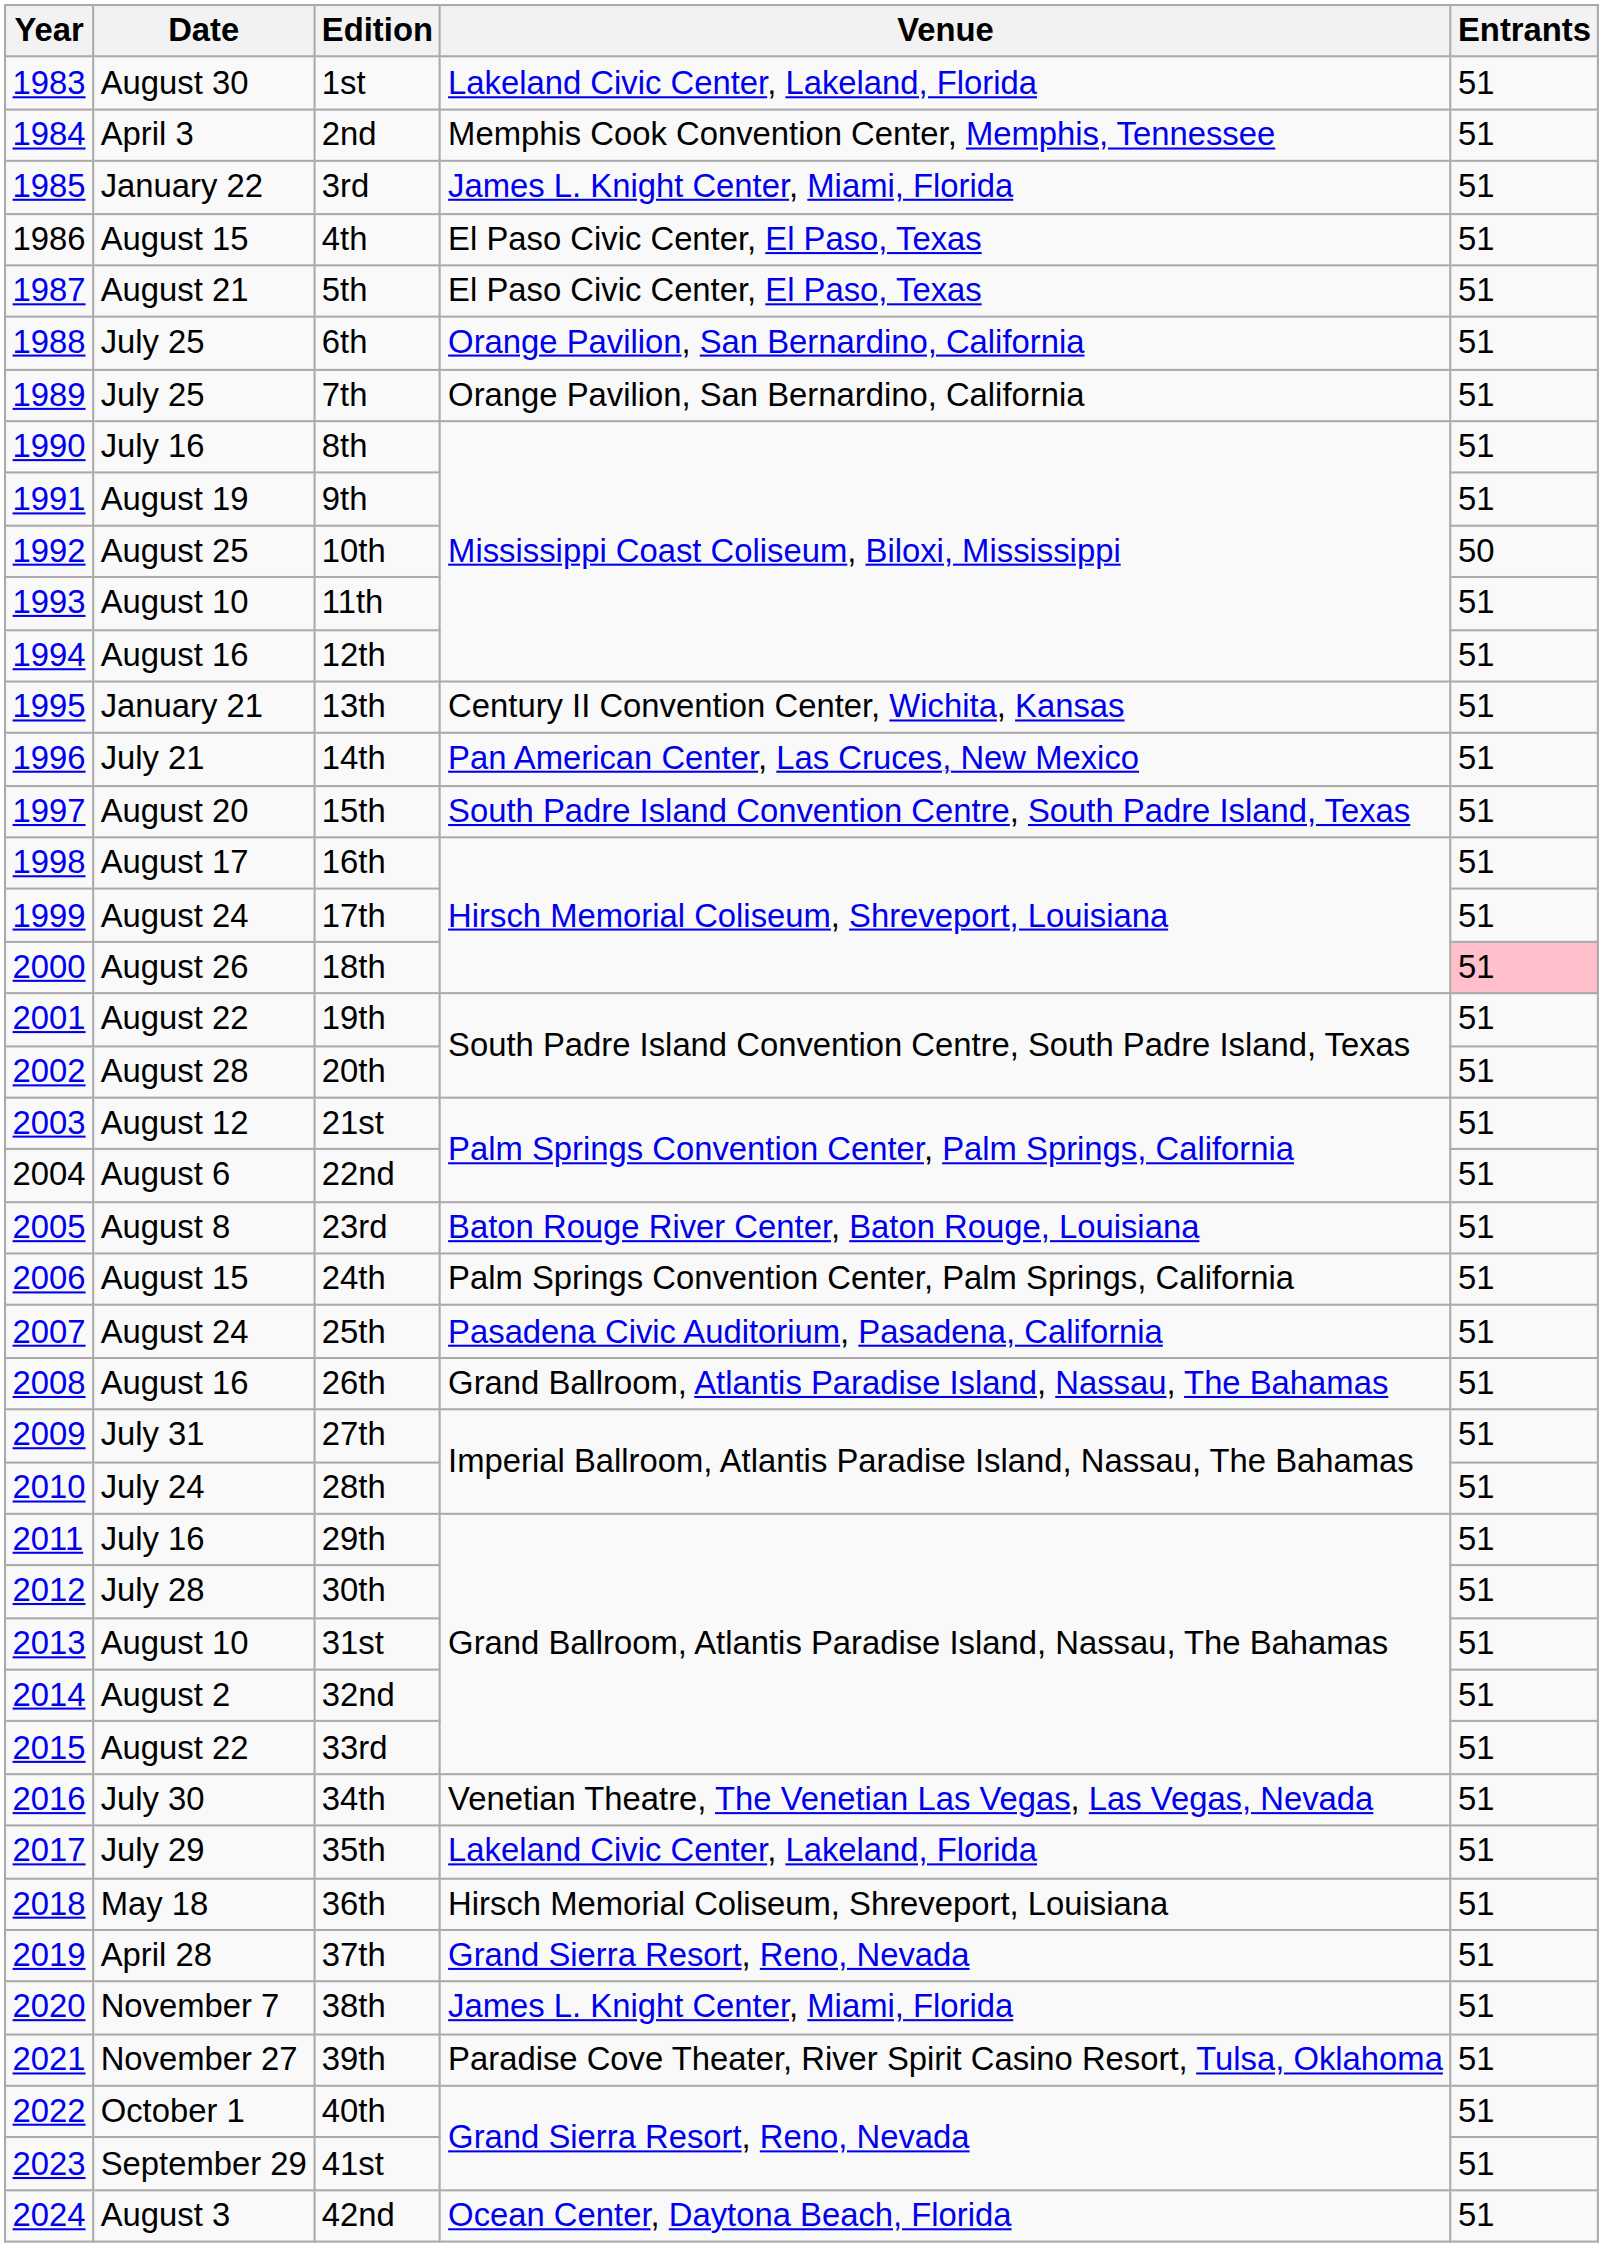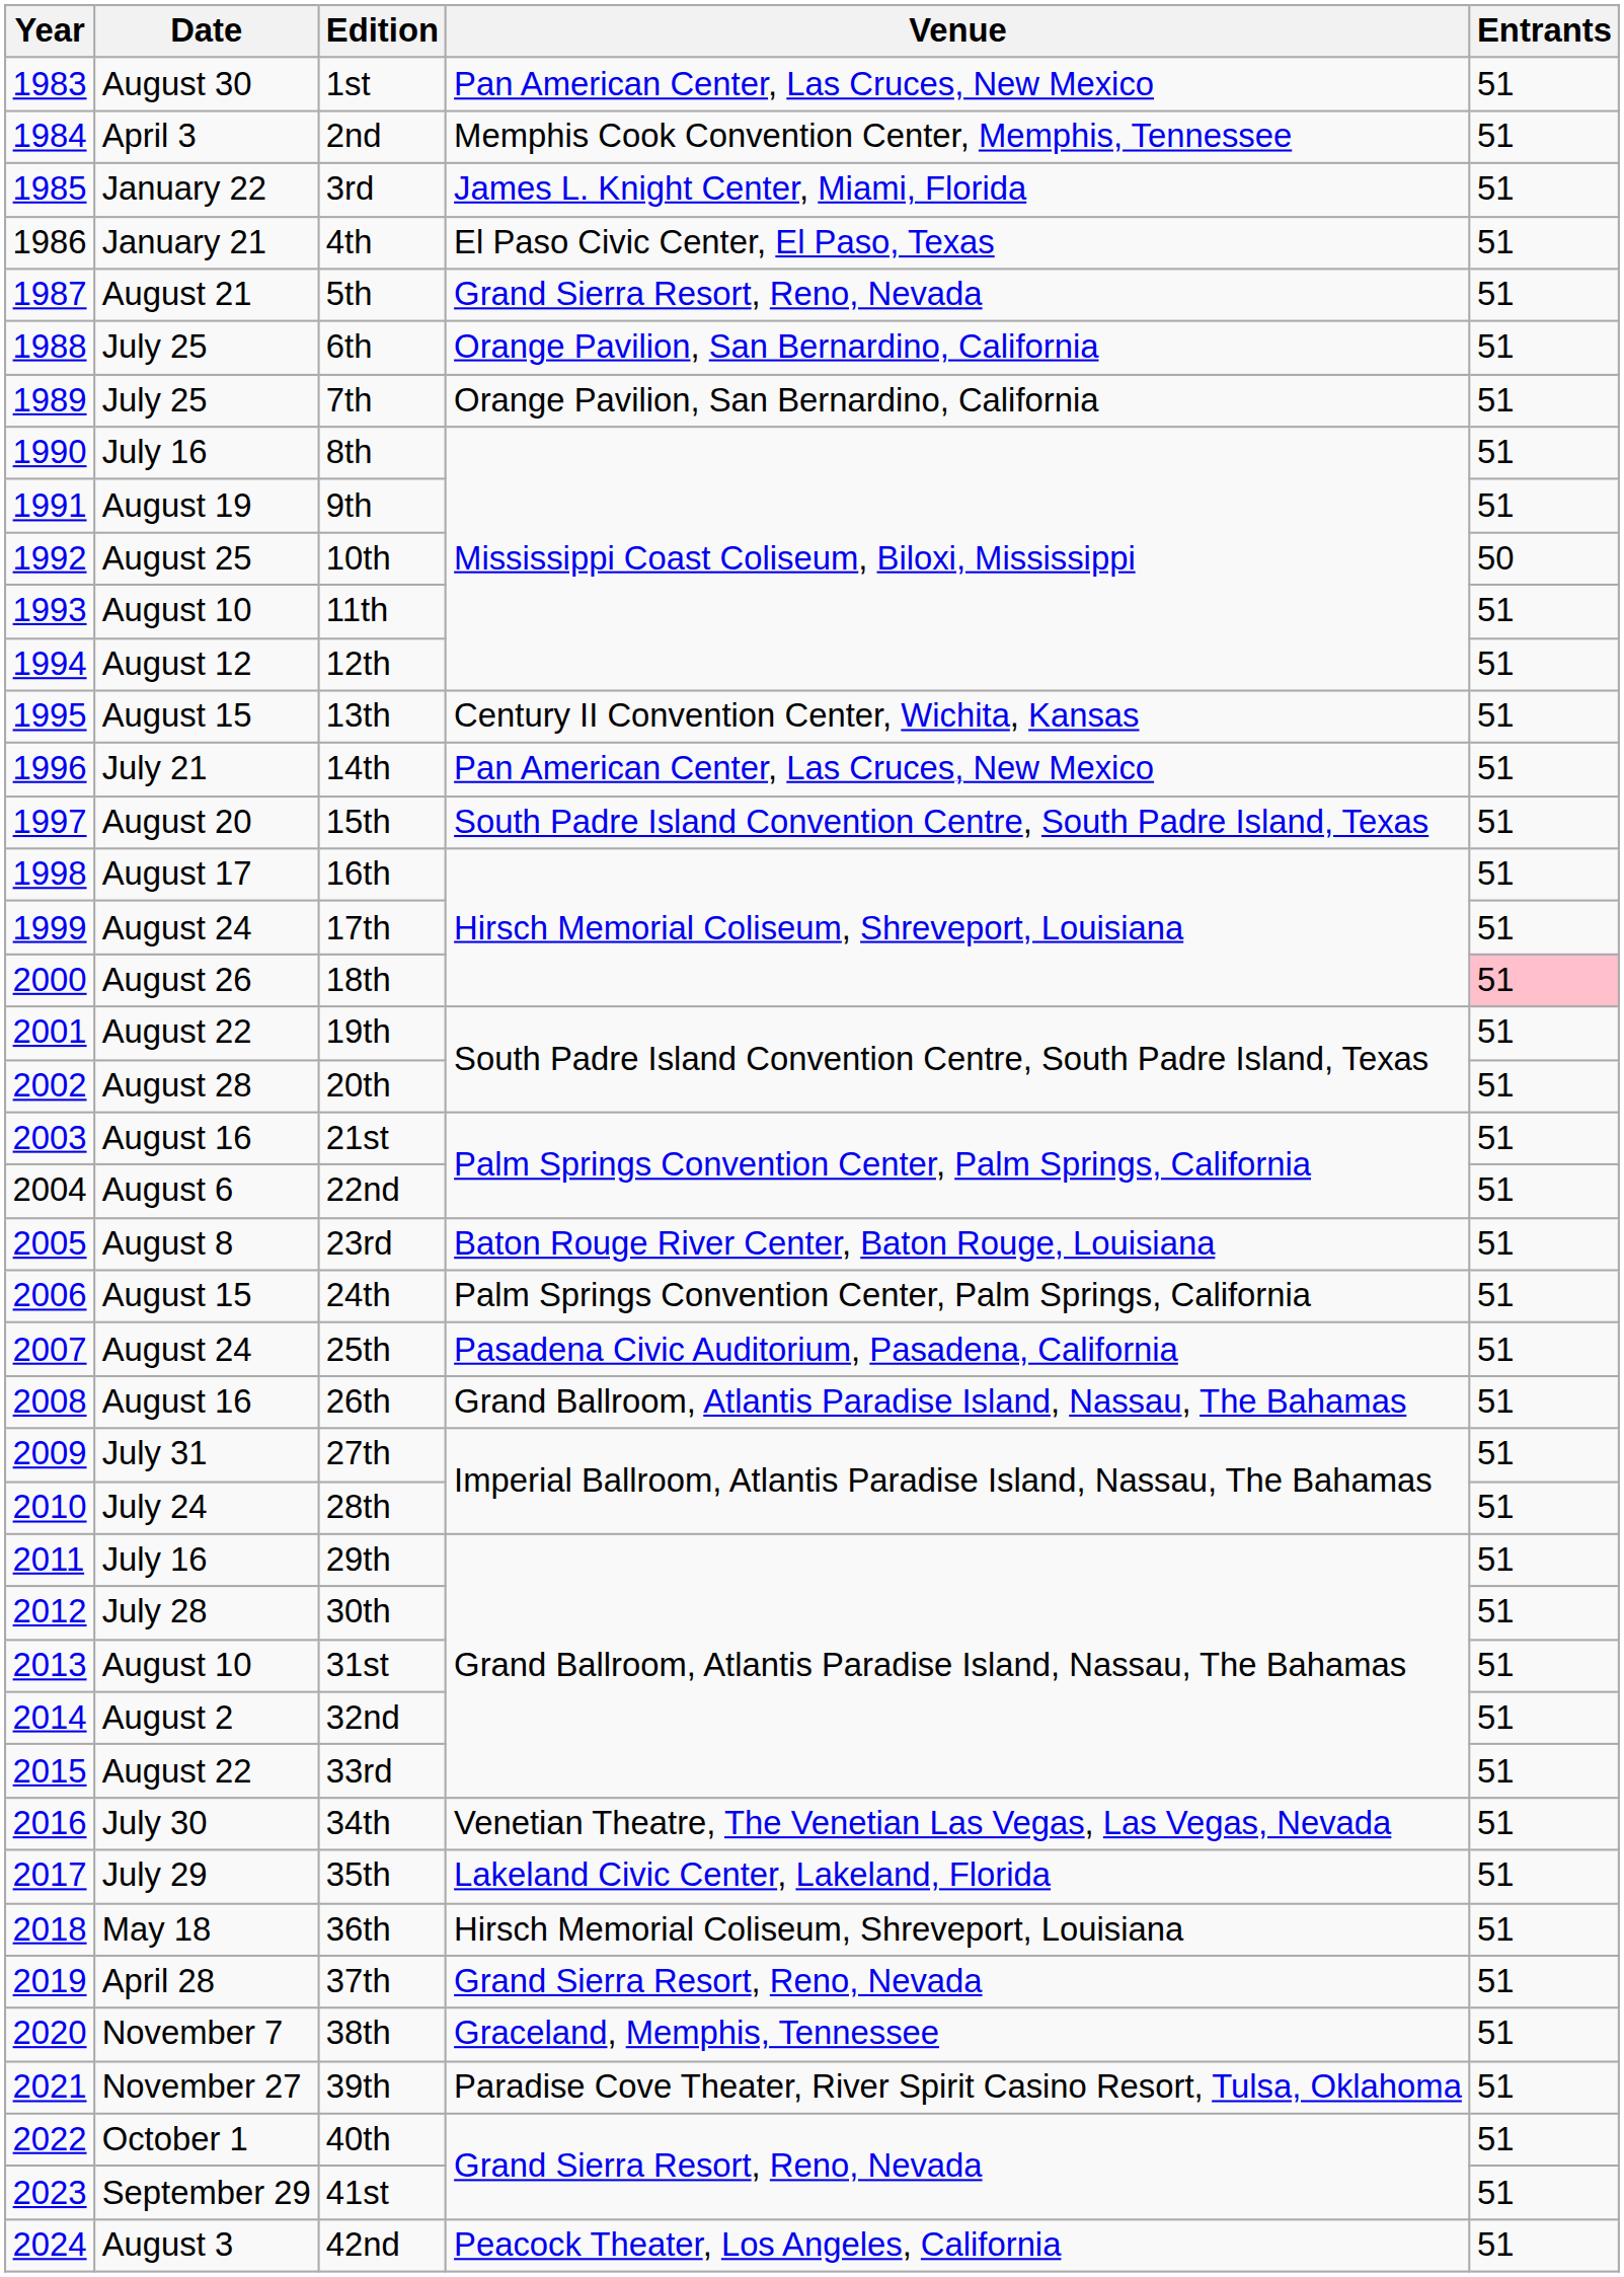1st | Venue: Lakeland Civic Center, Lakeland, Florida -> Pan American Center, Las Cruces, New Mexico
4th | Date: August 15 -> January 21
5th | Venue: El Paso Civic Center, El Paso, Texas -> Grand Sierra Resort, Reno, Nevada
12th | Date: August 16 -> August 12
13th | Date: January 21 -> August 15
21st | Date: August 12 -> August 16
38th | Venue: James L. Knight Center, Miami, Florida -> Graceland, Memphis, Tennessee
42nd | Venue: Ocean Center, Daytona Beach, Florida -> Peacock Theater, Los Angeles, California
